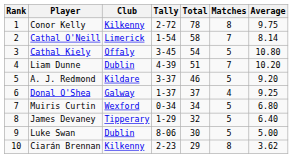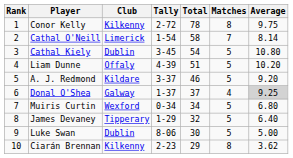Cathal Kiely | Club: Offaly -> Dublin
Liam Dunne | Club: Dublin -> Offaly
Liam Dunne | Matches: 7 -> 5
Donal O'Shea | Average: no background -> lightgrey background
